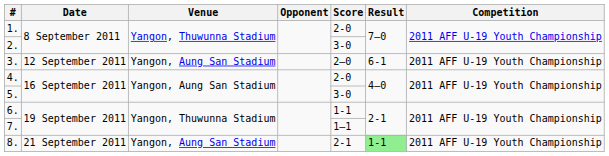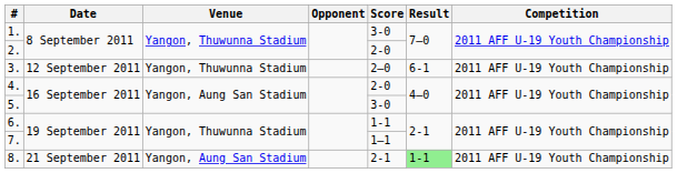1. | Score: 2-0 -> 3-0
2. | Score: 3-0 -> 2-0
3. | Venue: Yangon, Aung San Stadium -> Yangon, Thuwunna Stadium
